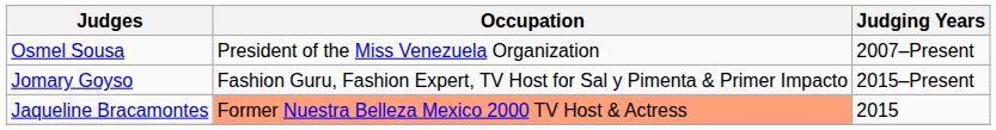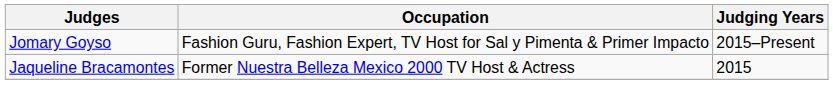- row: Osmel Sousa | President of the Miss Venezuela Organization | 2007–Present
Jaqueline Bracamontes | Occupation: lightsalmon background -> no background
